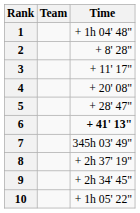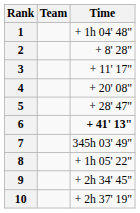8 | Time: + 2h 37' 19" -> + 1h 05' 22"
10 | Time: + 1h 05' 22" -> + 2h 37' 19"
